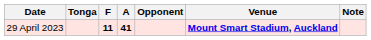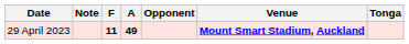columns swapped: Tonga <-> Note
29 April 2023 | A: 41 -> 49
